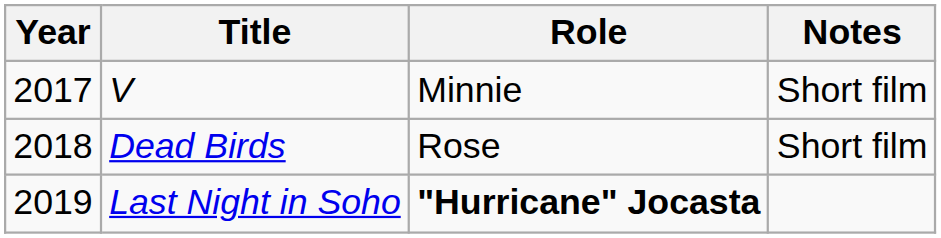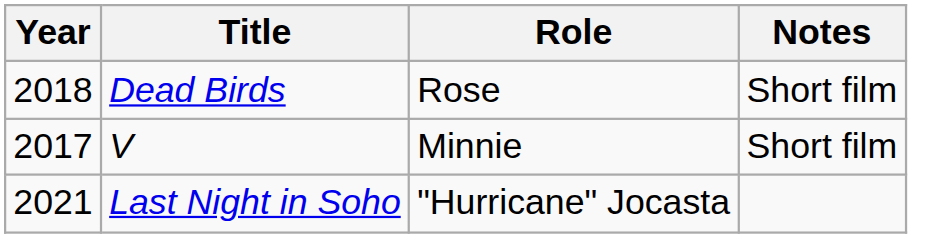rows swapped: V <-> Dead Birds
Last Night in Soho | Year: 2019 -> 2021
Last Night in Soho | Role: bold -> normal
